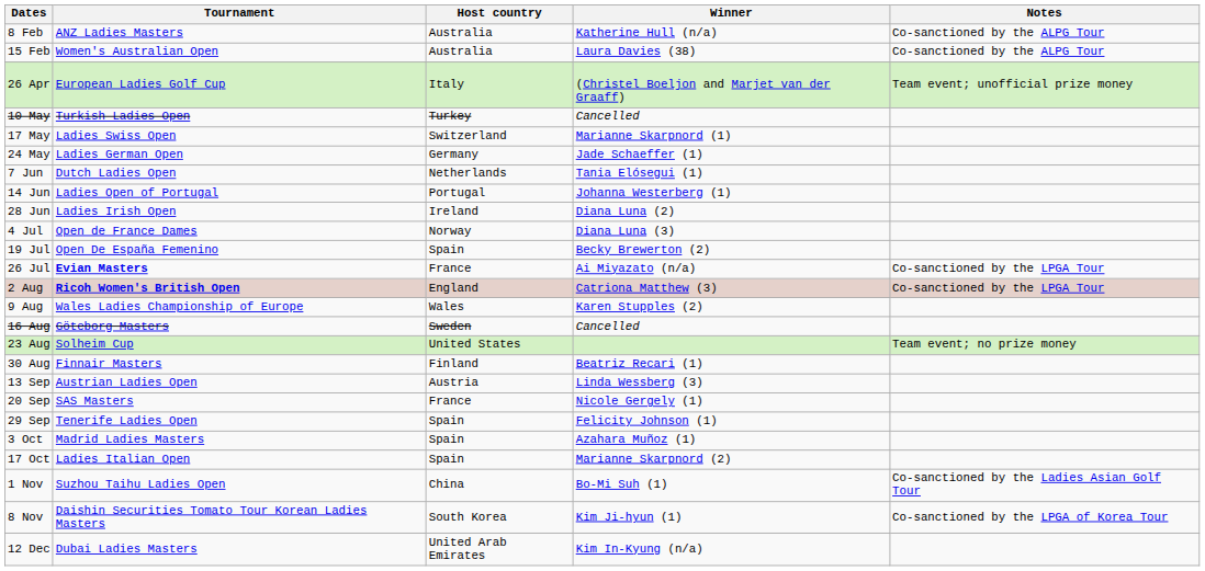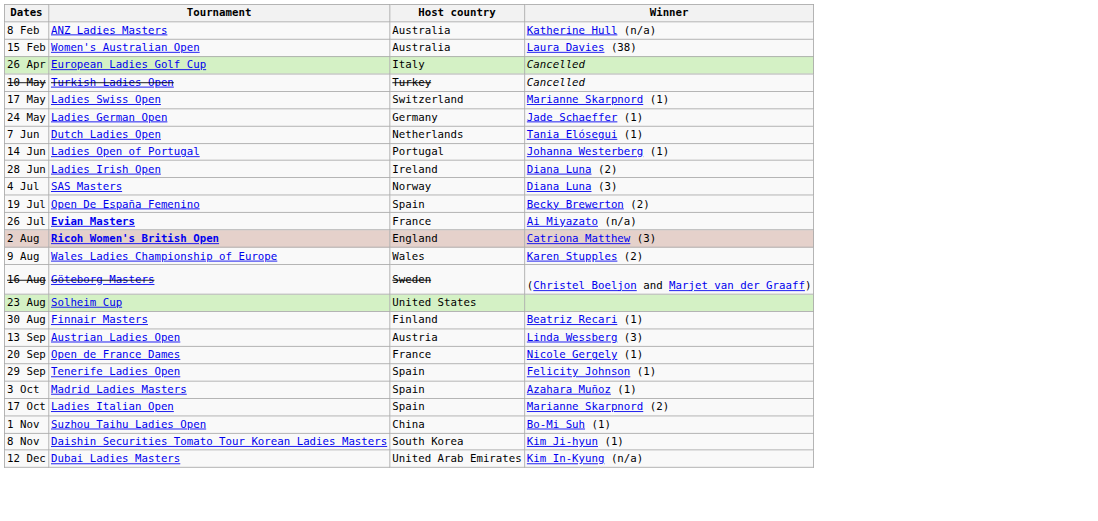- column: Notes | Co-sanctioned by the ALPG Tour | Co-sanctioned by the ALPG Tour | Team event; unofficial prize money | Co-sanctioned by the LPGA Tour | Co-sanctioned by the LPGA Tour | Team event; no prize money | Co-sanctioned by the Ladies Asian Golf Tour | Co-sanctioned by the LPGA of Korea Tour
26 Apr | Winner: (Christel Boeljon and Marjet van der Graaff) -> Cancelled
4 Jul | Tournament: Open de France Dames -> SAS Masters
16 Aug | Winner: Cancelled -> (Christel Boeljon and Marjet van der Graaff)
20 Sep | Tournament: SAS Masters -> Open de France Dames
